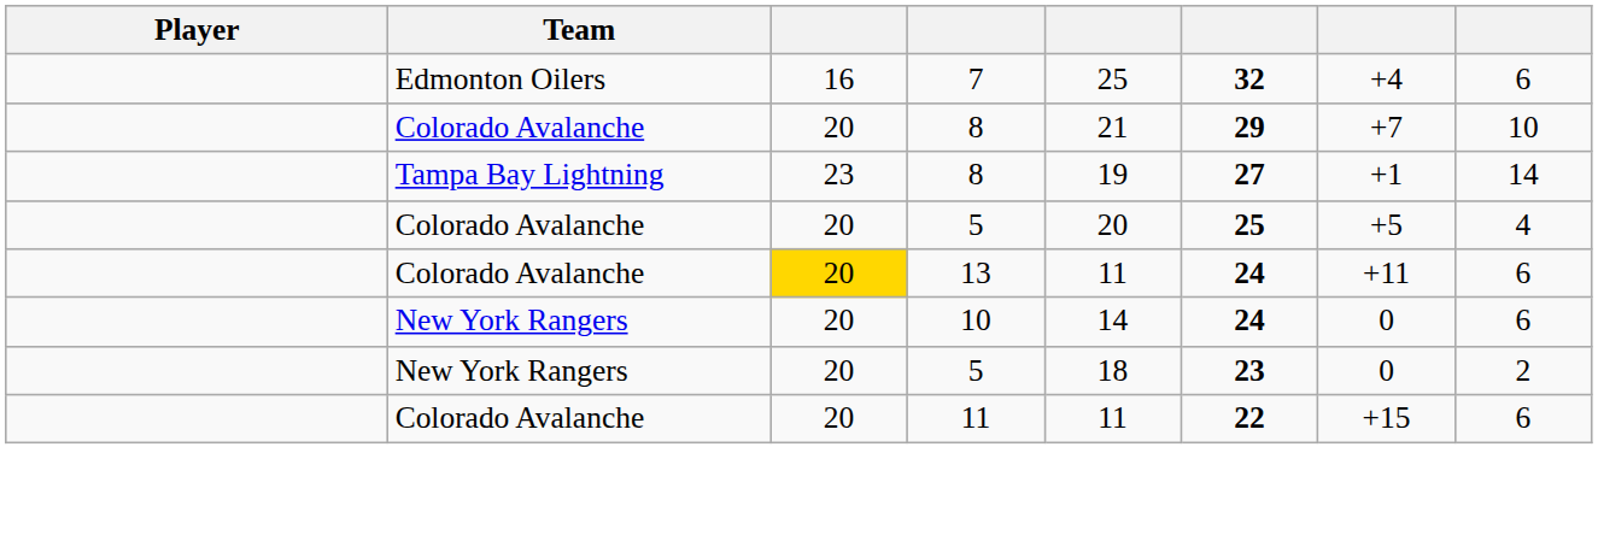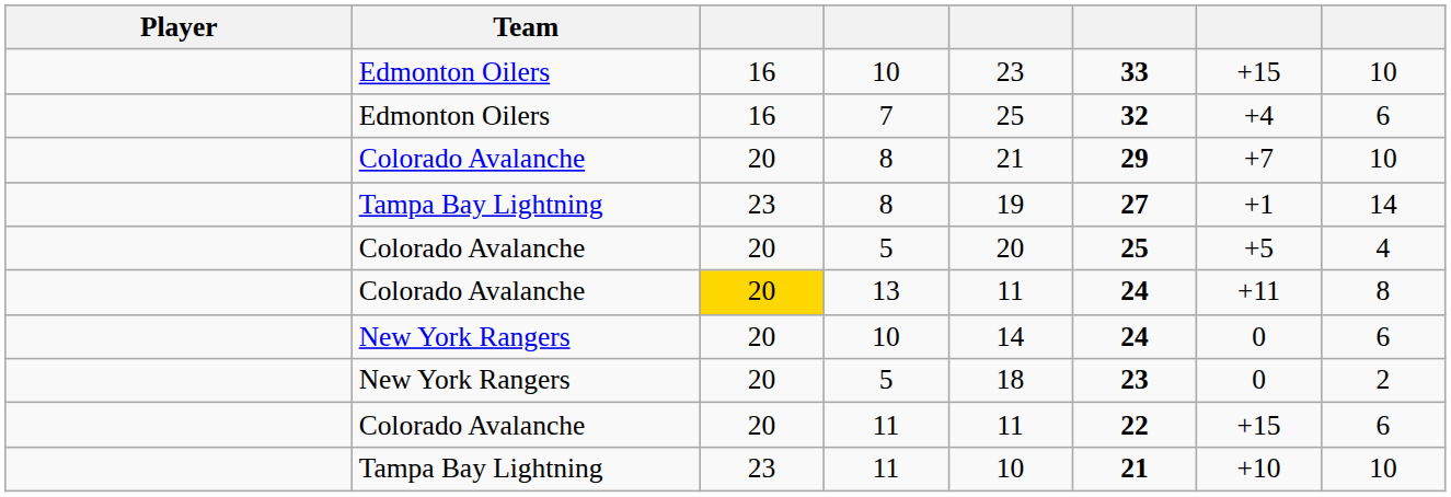+ row: Edmonton Oilers | 16 | 10 | 23 | 33 | +15 | 10
13 | column 8: 6 -> 8
+ row: Tampa Bay Lightning | 23 | 11 | 10 | 21 | +10 | 10
